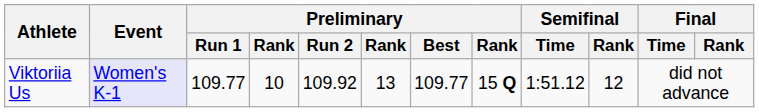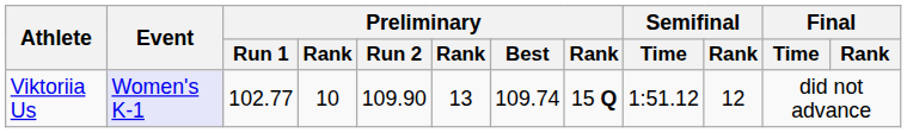Viktoriia Us | Preliminary / Run 1: 109.77 -> 102.77
Viktoriia Us | Preliminary / Run 2: 109.92 -> 109.90
Viktoriia Us | Preliminary / Best: 109.77 -> 109.74
